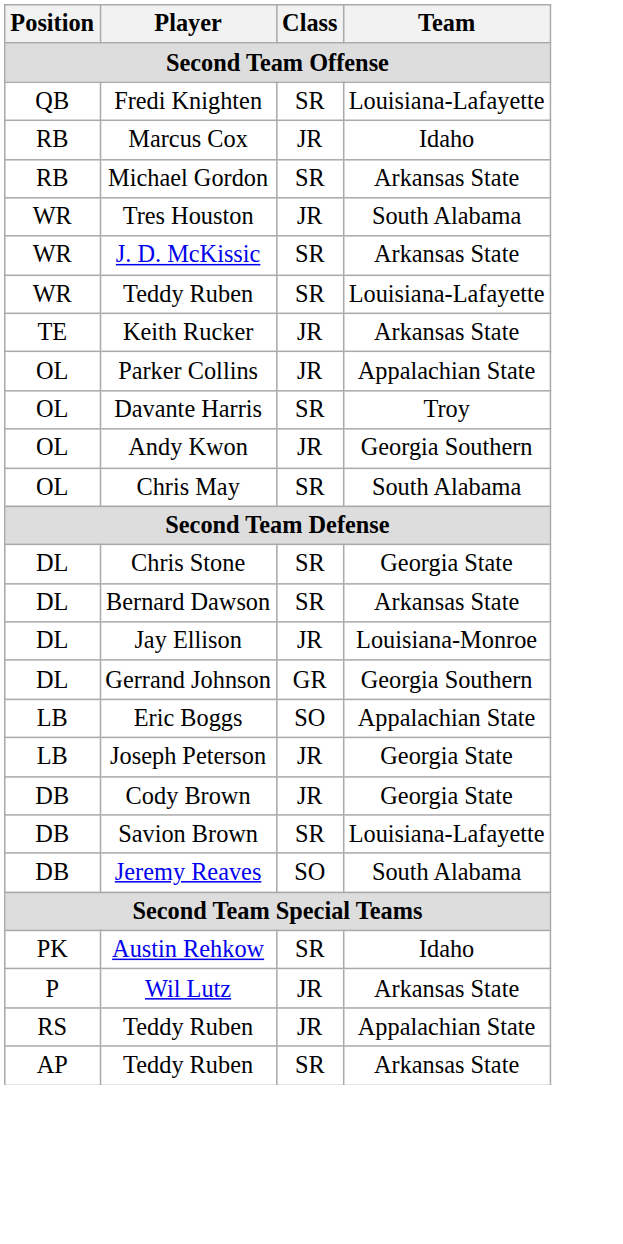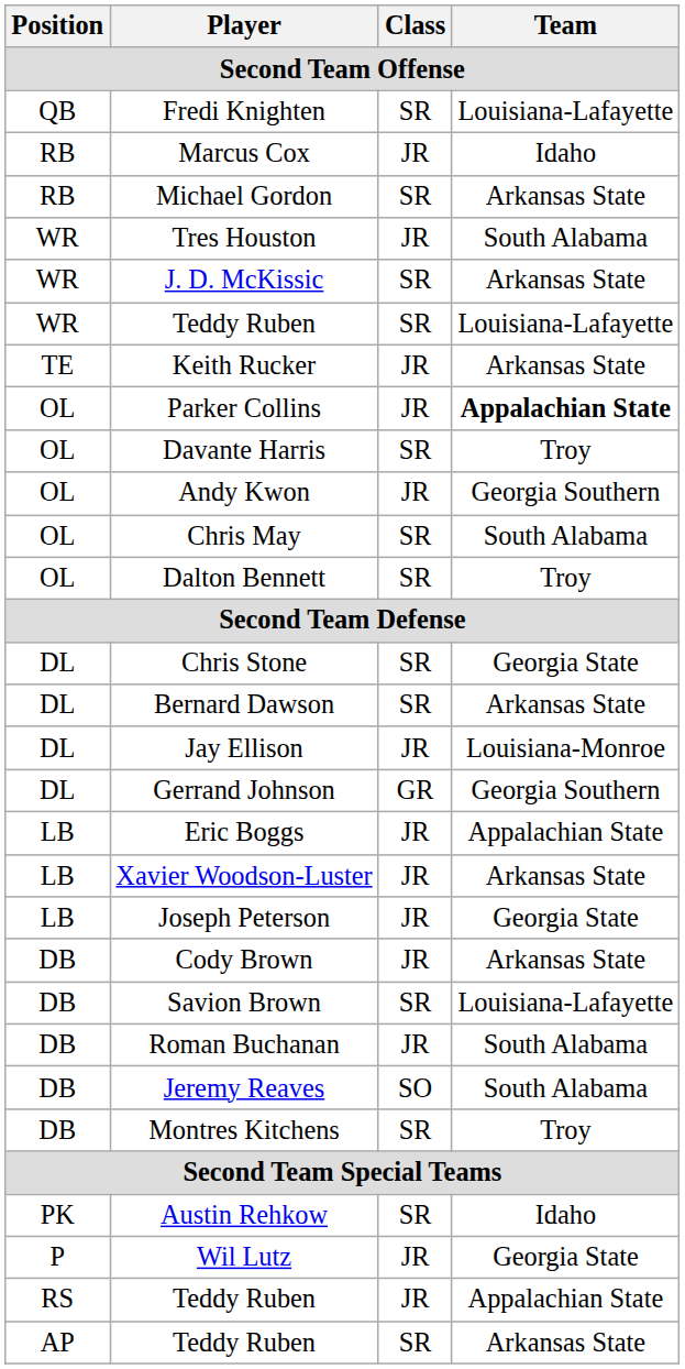Parker Collins | Team: normal -> bold
+ row: OL | Dalton Bennett | SR | Troy
Eric Boggs | Class: SO -> JR
+ row: LB | Xavier Woodson-Luster | JR | Arkansas State
Cody Brown | Team: Georgia State -> Arkansas State
+ row: DB | Roman Buchanan | JR | South Alabama
+ row: DB | Montres Kitchens | SR | Troy
Wil Lutz | Team: Arkansas State -> Georgia State
